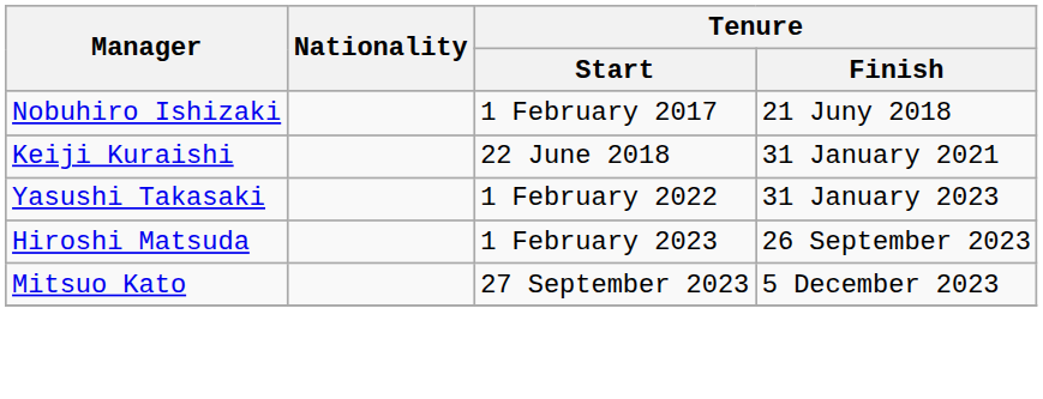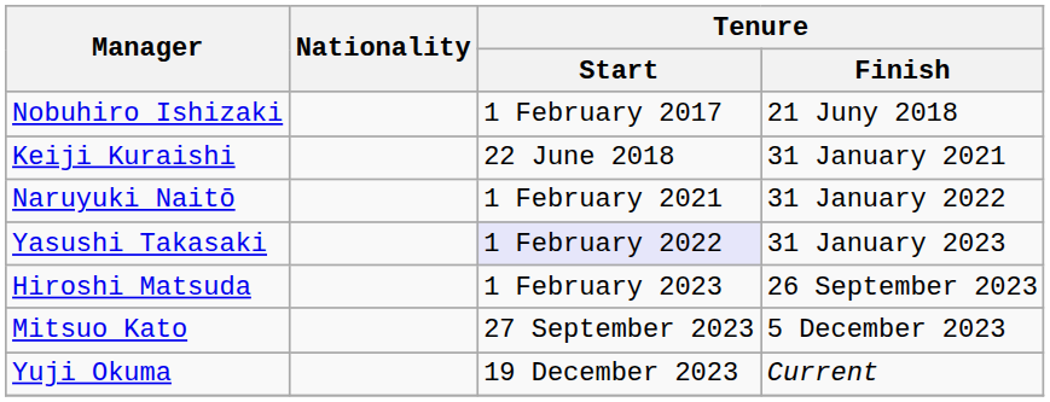+ row: Naruyuki Naitō | 1 February 2021 | 31 January 2022
Yasushi Takasaki | Tenure / Start: no background -> lavender background
+ row: Yuji Okuma | 19 December 2023 | Current
